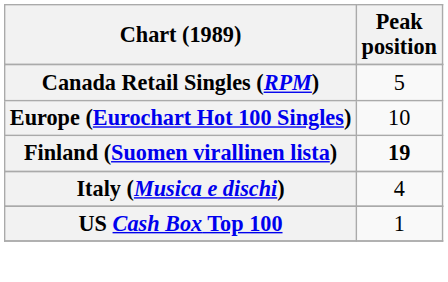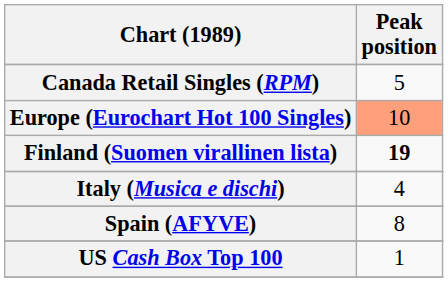Europe (Eurochart Hot 100 Singles) | Peak position: no background -> lightsalmon background
+ row: Spain (AFYVE) | 8
